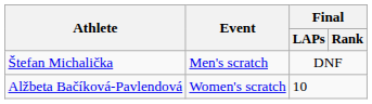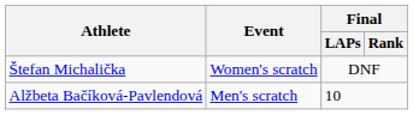Štefan Michalička | Event: Men's scratch -> Women's scratch
Alžbeta Bačíková-Pavlendová | Event: Women's scratch -> Men's scratch
